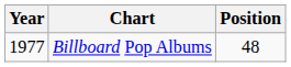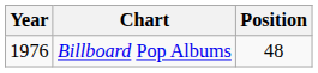Billboard Pop Albums | Year: 1977 -> 1976
